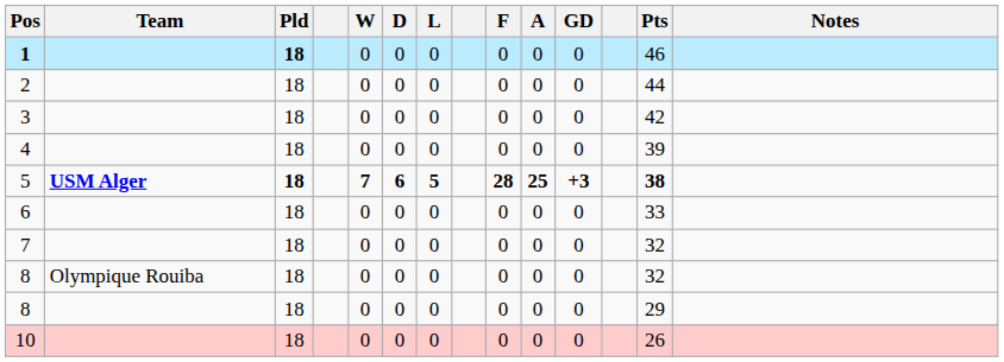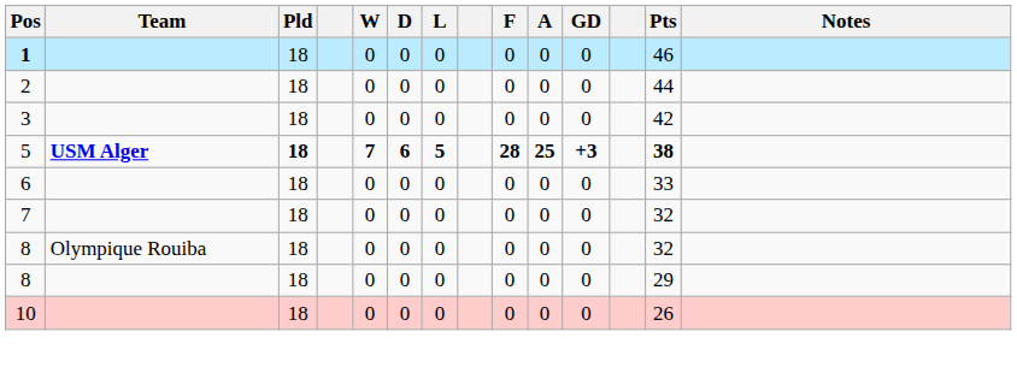1 | Pld: bold -> normal
- row: 4 | 18 | 0 | 0 | 0 | 0 | 0 | 0 | 39
